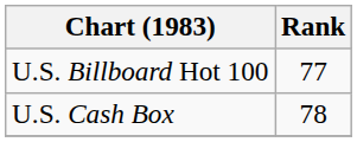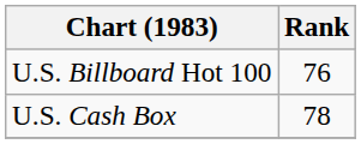U.S. Billboard Hot 100 | Rank: 77 -> 76
